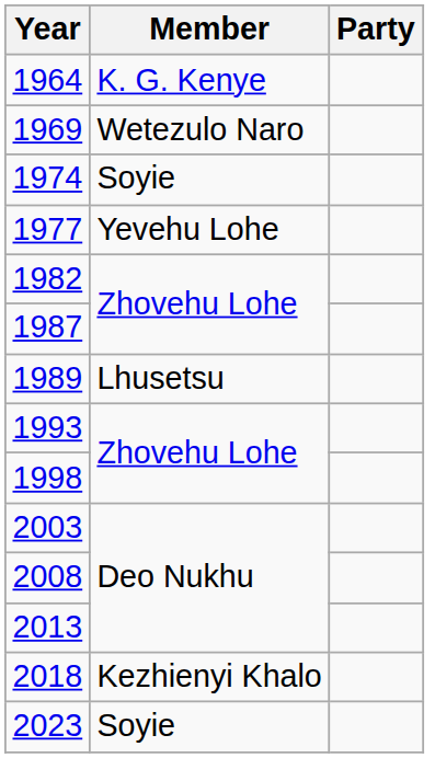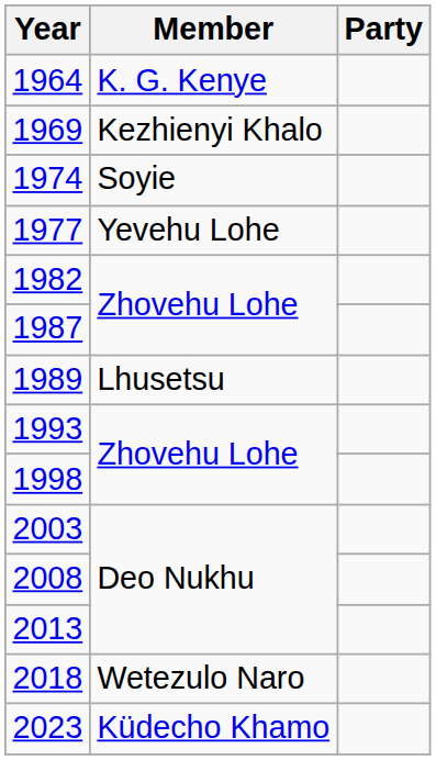1969 | Member: Wetezulo Naro -> Kezhienyi Khalo
2018 | Member: Kezhienyi Khalo -> Wetezulo Naro
2023 | Member: Soyie -> Küdecho Khamo
